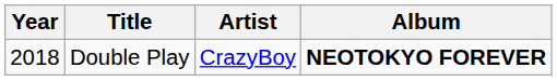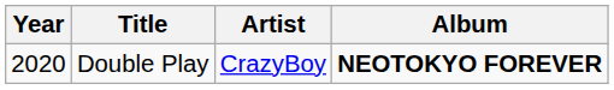Double Play | Year: 2018 -> 2020
